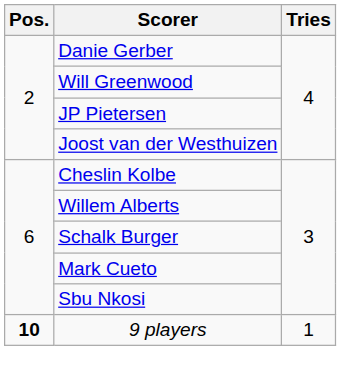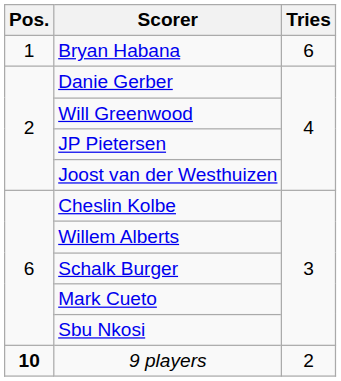+ row: 1 | Bryan Habana | 6
9 players | Tries: 1 -> 2
